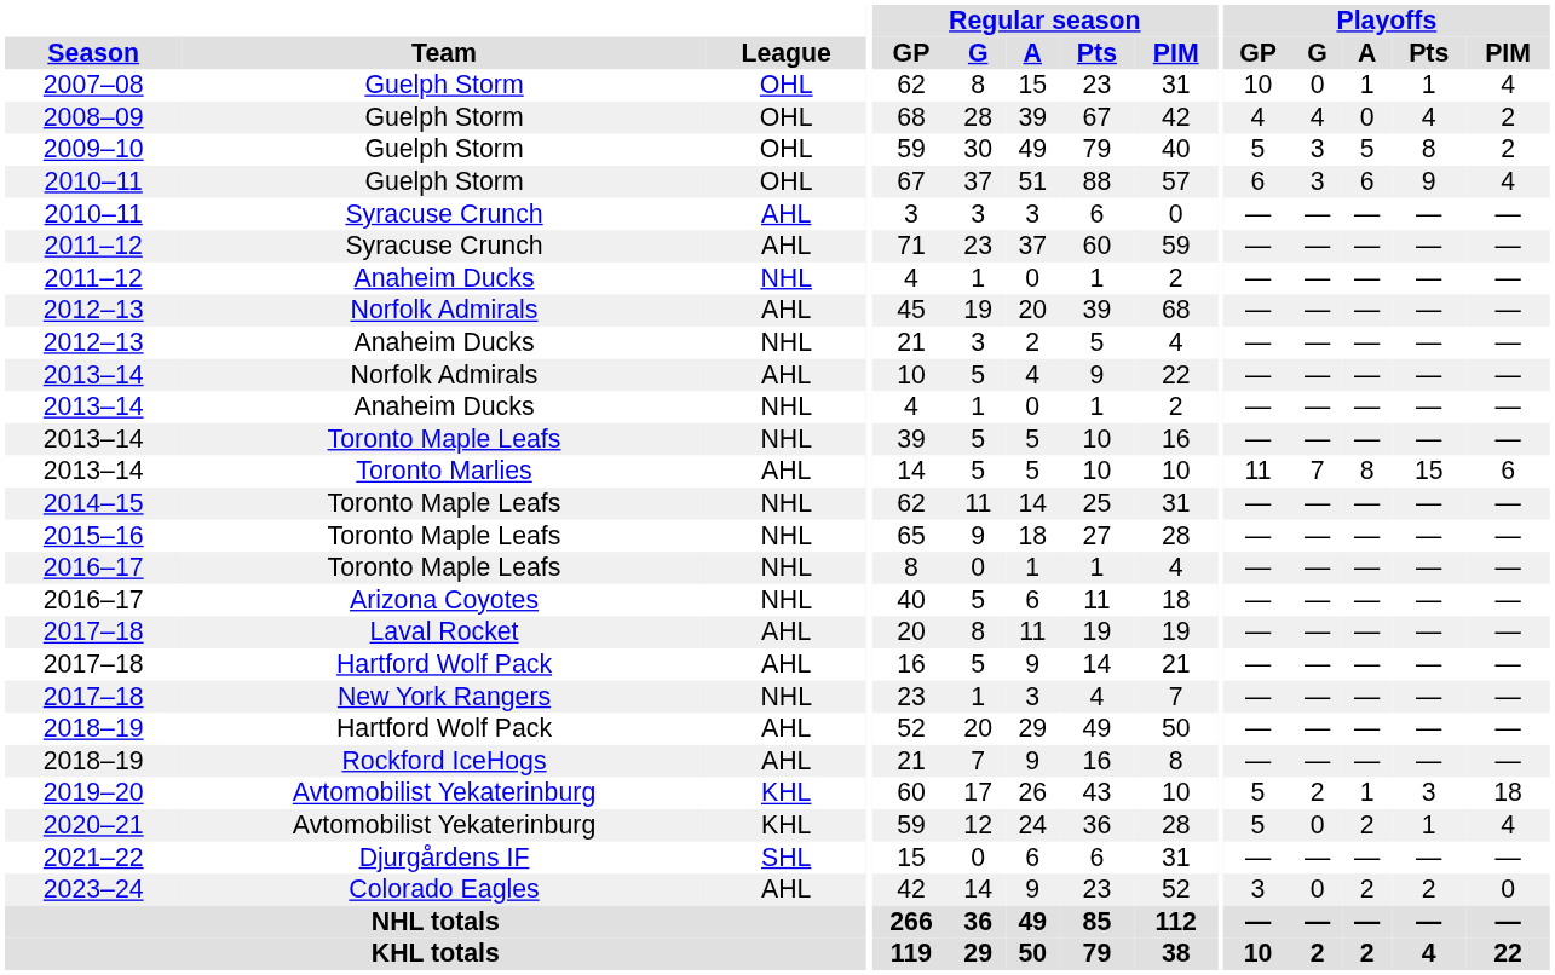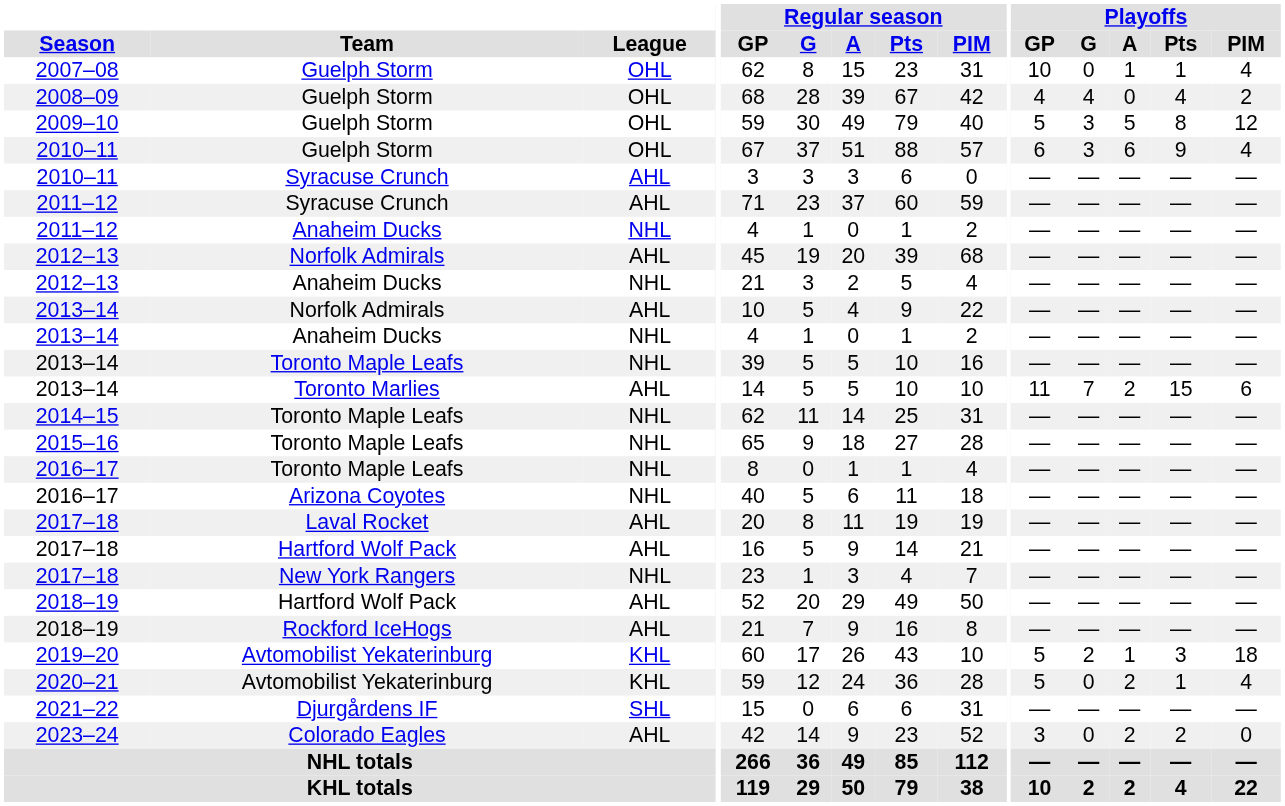2009–10 | Playoffs / PIM: 2 -> 12
2013–14 / Toronto Marlies | Playoffs / A: 8 -> 2
